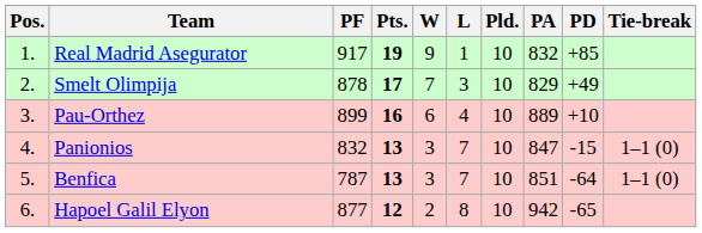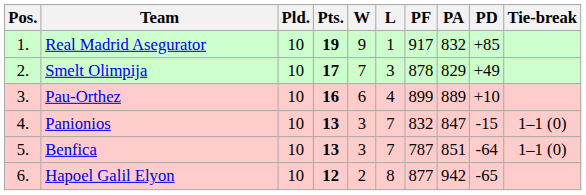columns swapped: Pld. <-> PF
